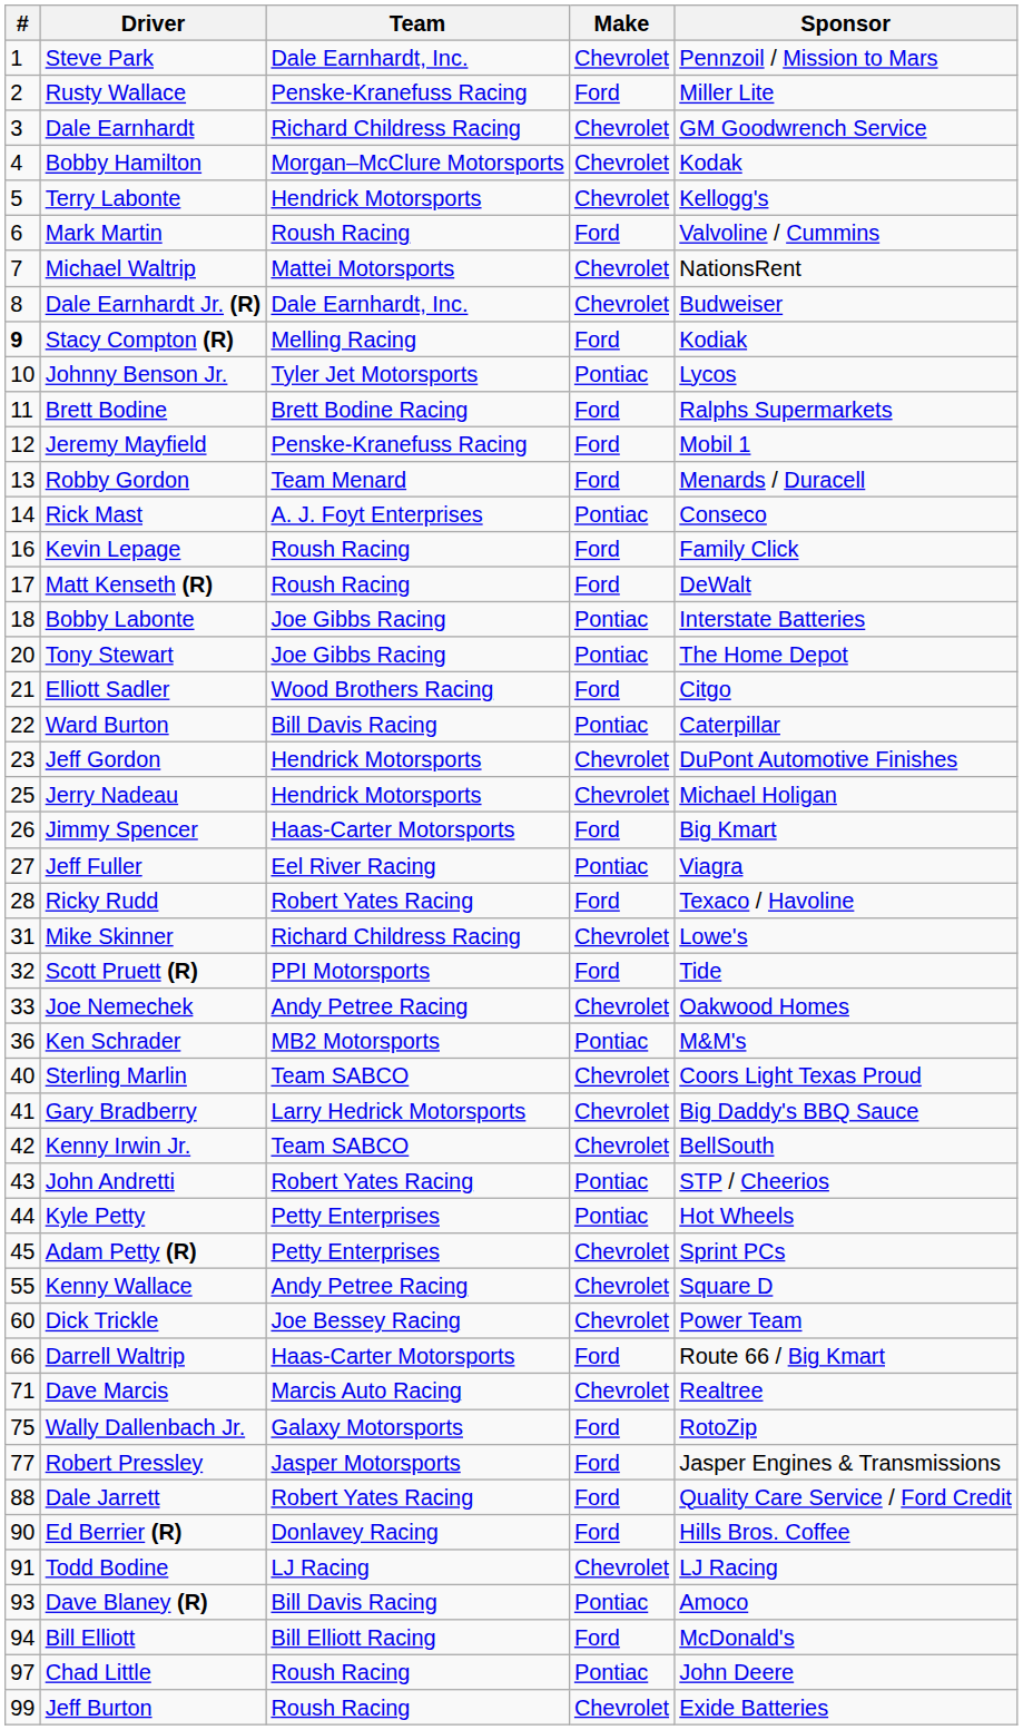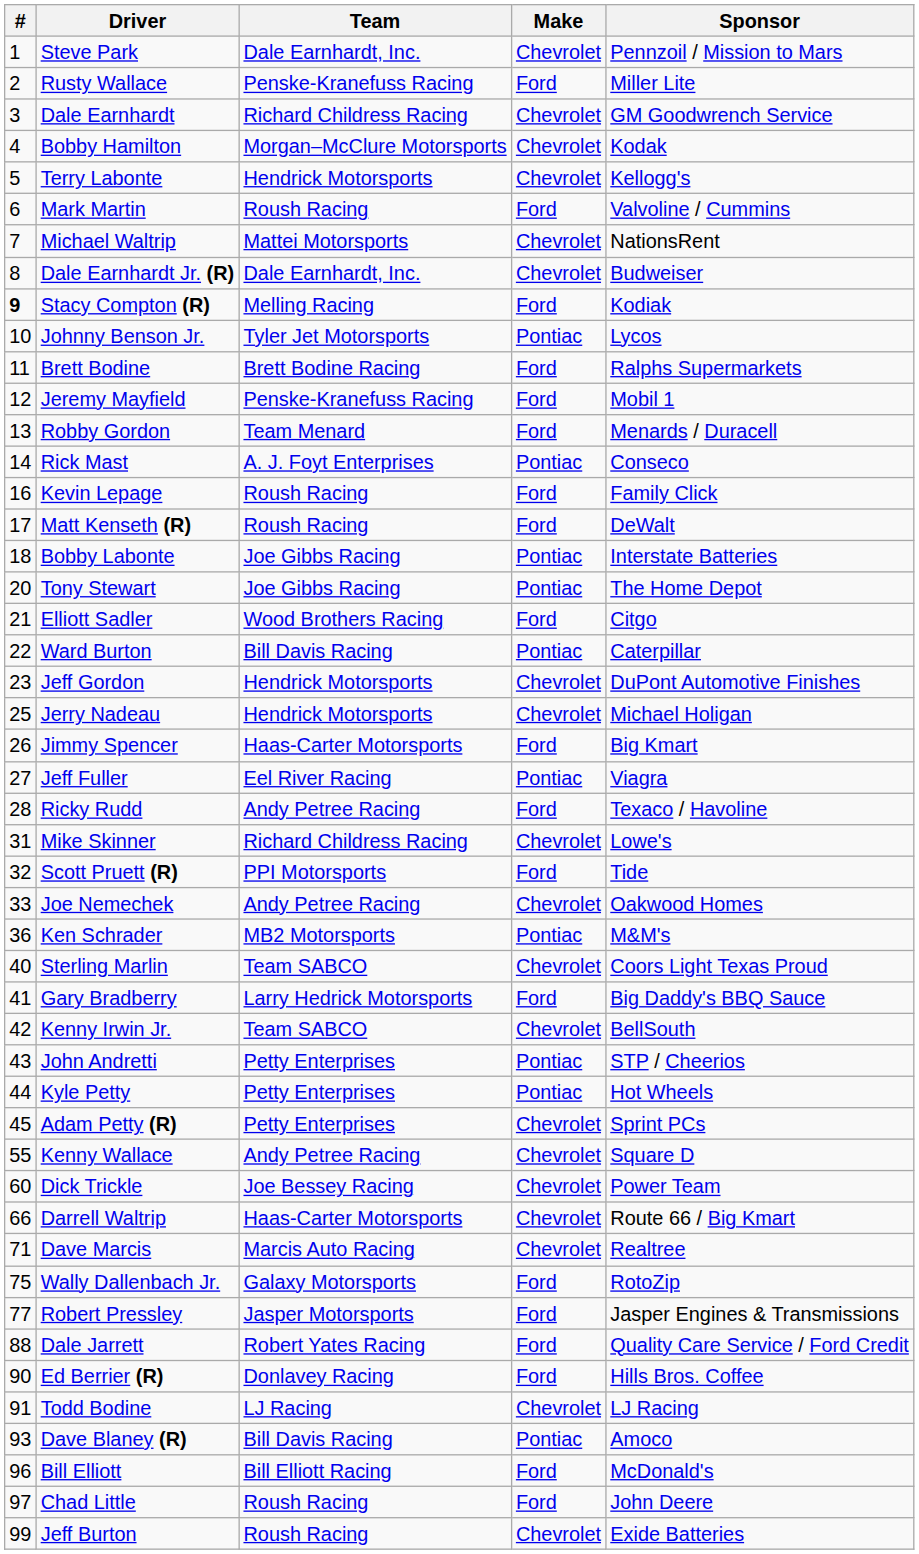Ricky Rudd | Team: Robert Yates Racing -> Andy Petree Racing
Gary Bradberry | Make: Chevrolet -> Ford
John Andretti | Team: Robert Yates Racing -> Petty Enterprises
Darrell Waltrip | Make: Ford -> Chevrolet
Bill Elliott | #: 94 -> 96
Chad Little | Make: Pontiac -> Ford
